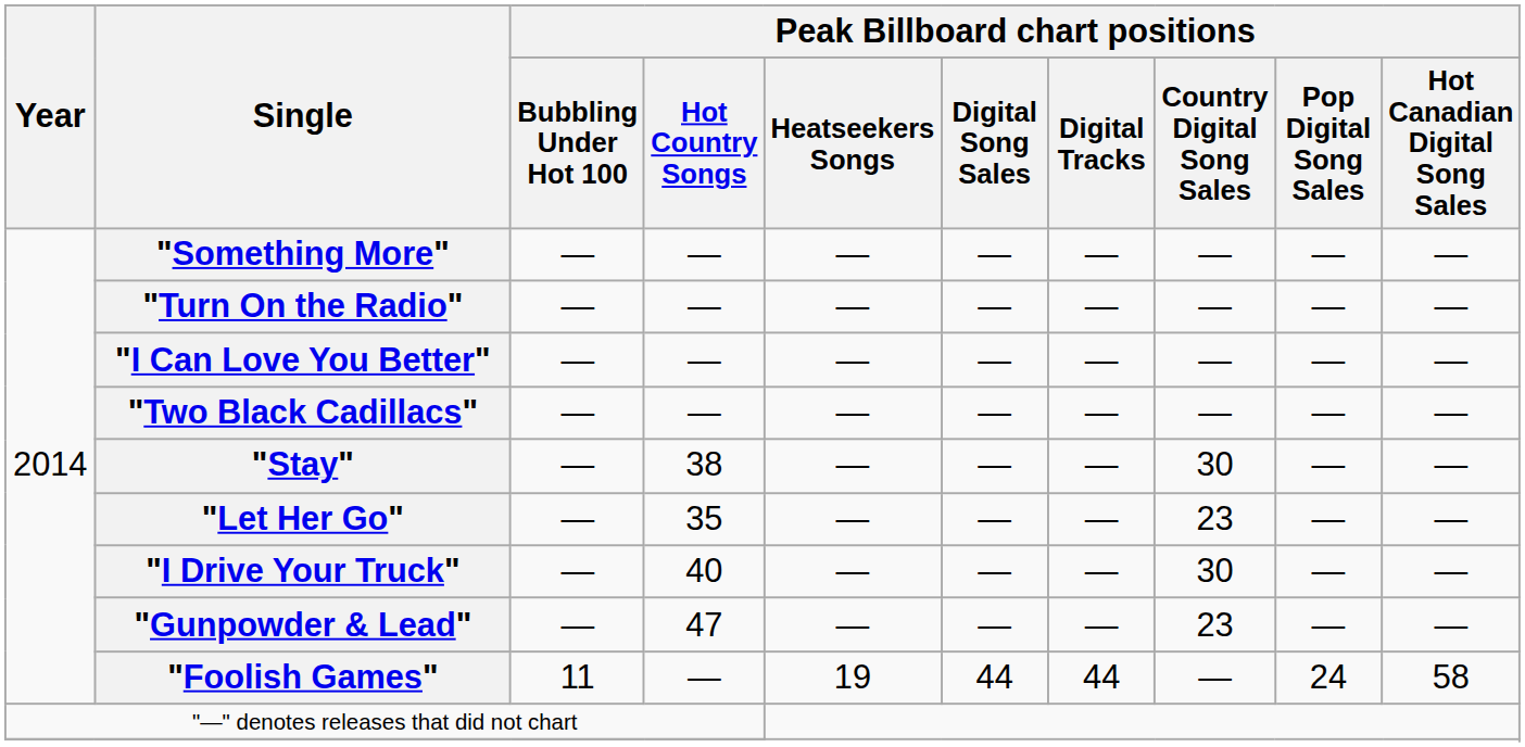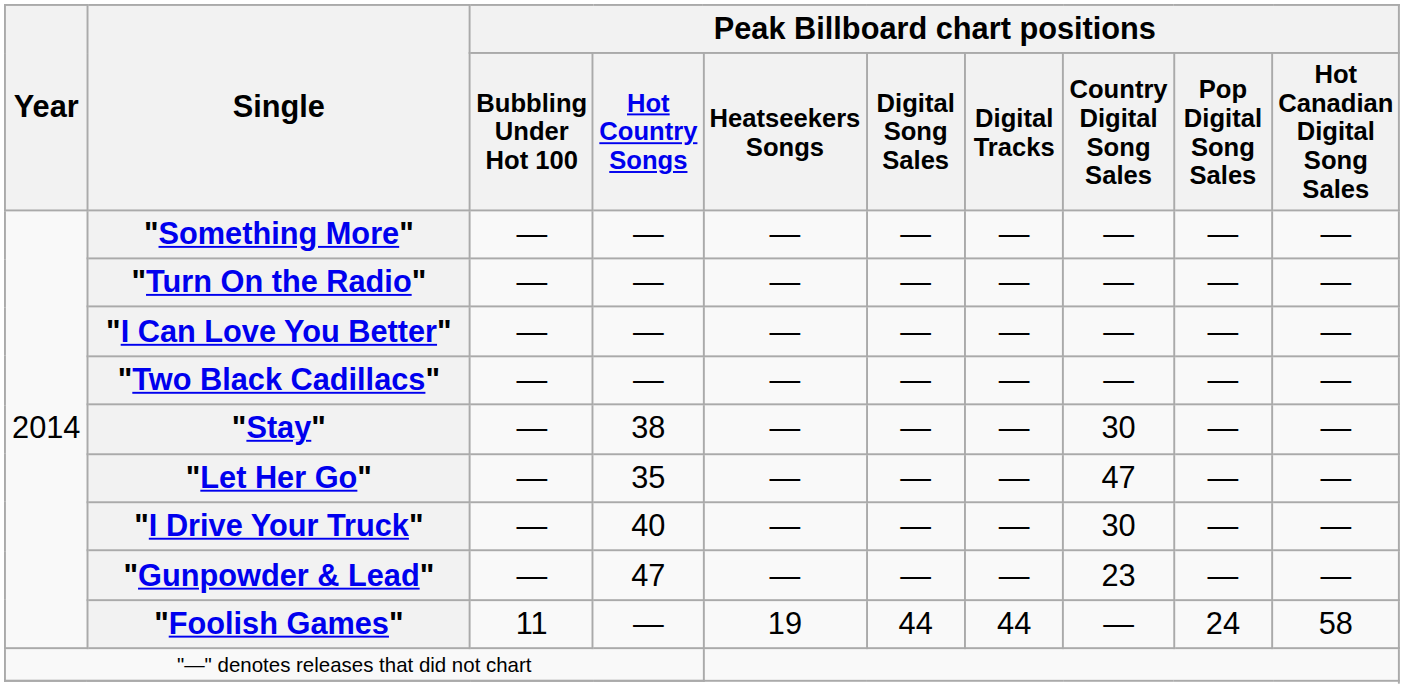"Let Her Go" | Peak Billboard chart positions / Country Digital Song Sales: 23 -> 47
